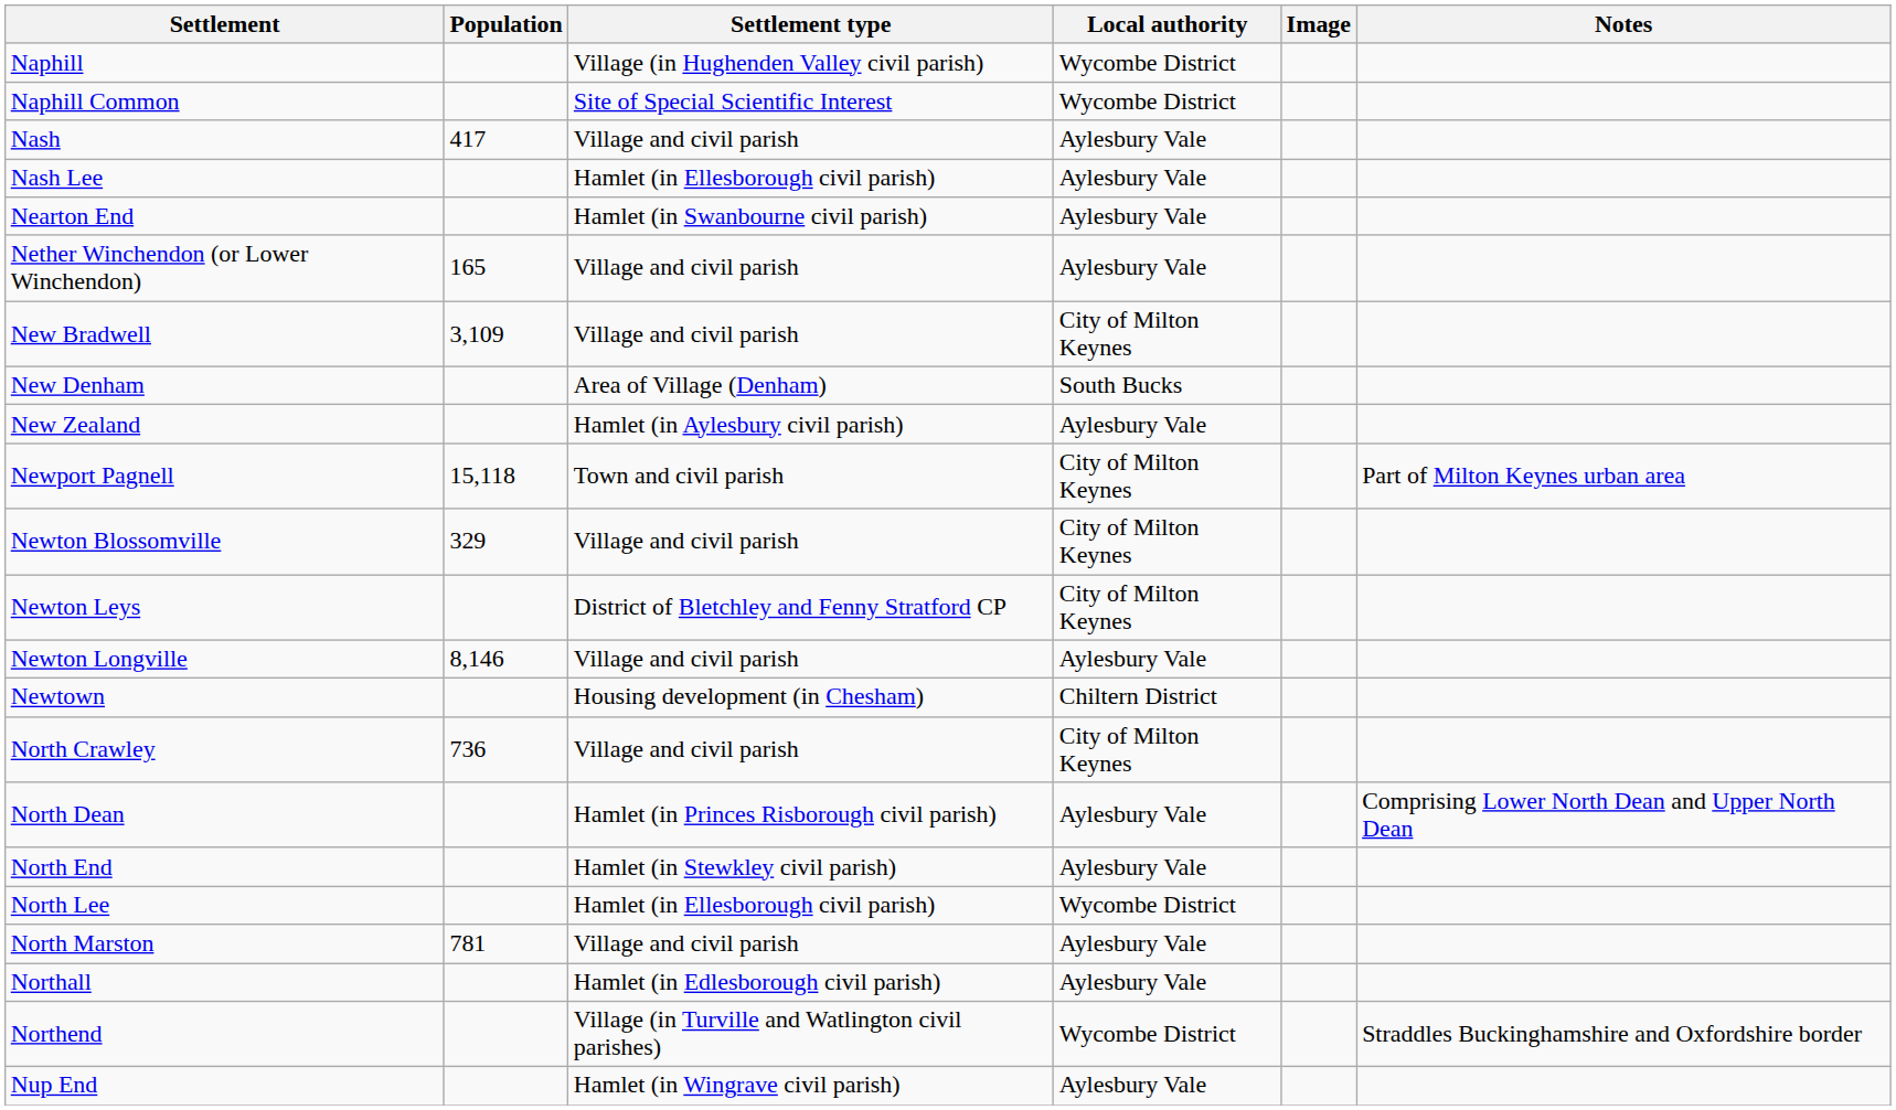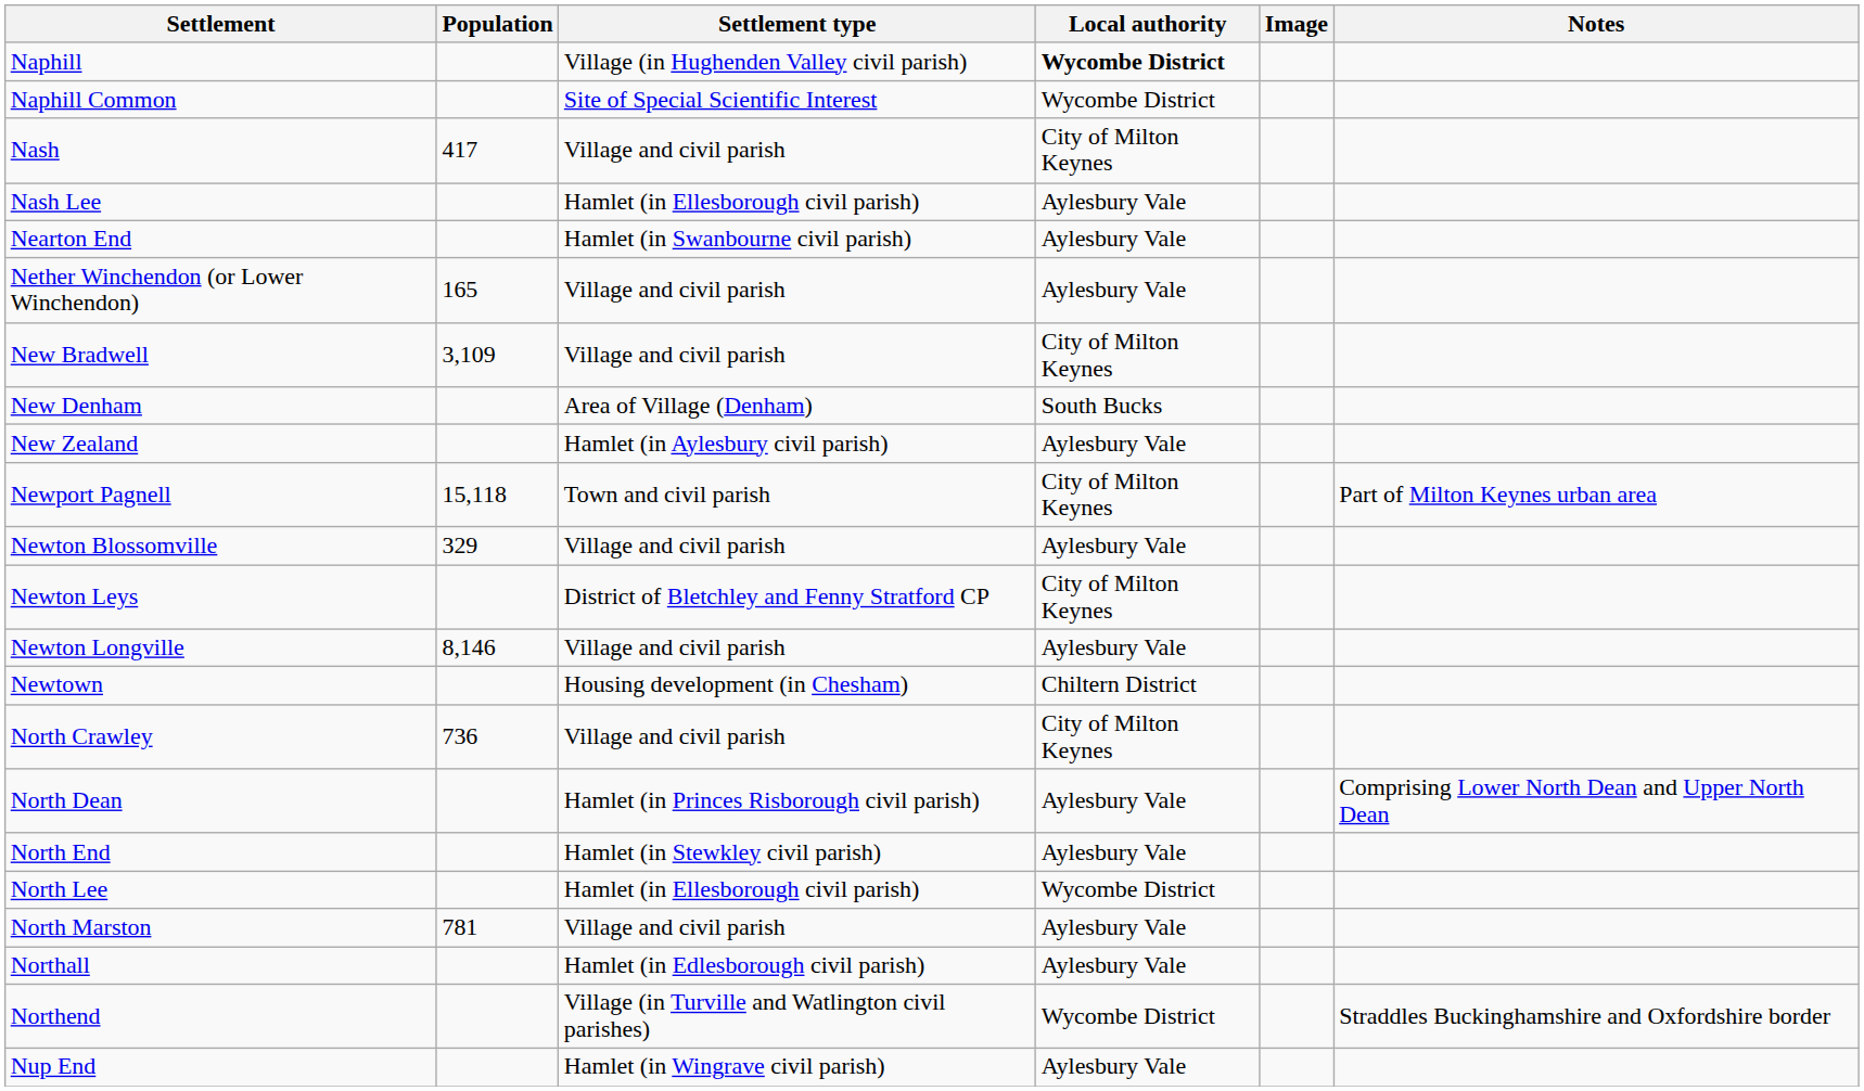Naphill | Local authority: normal -> bold
Nash | Local authority: Aylesbury Vale -> City of Milton Keynes
Newton Blossomville | Local authority: City of Milton Keynes -> Aylesbury Vale
